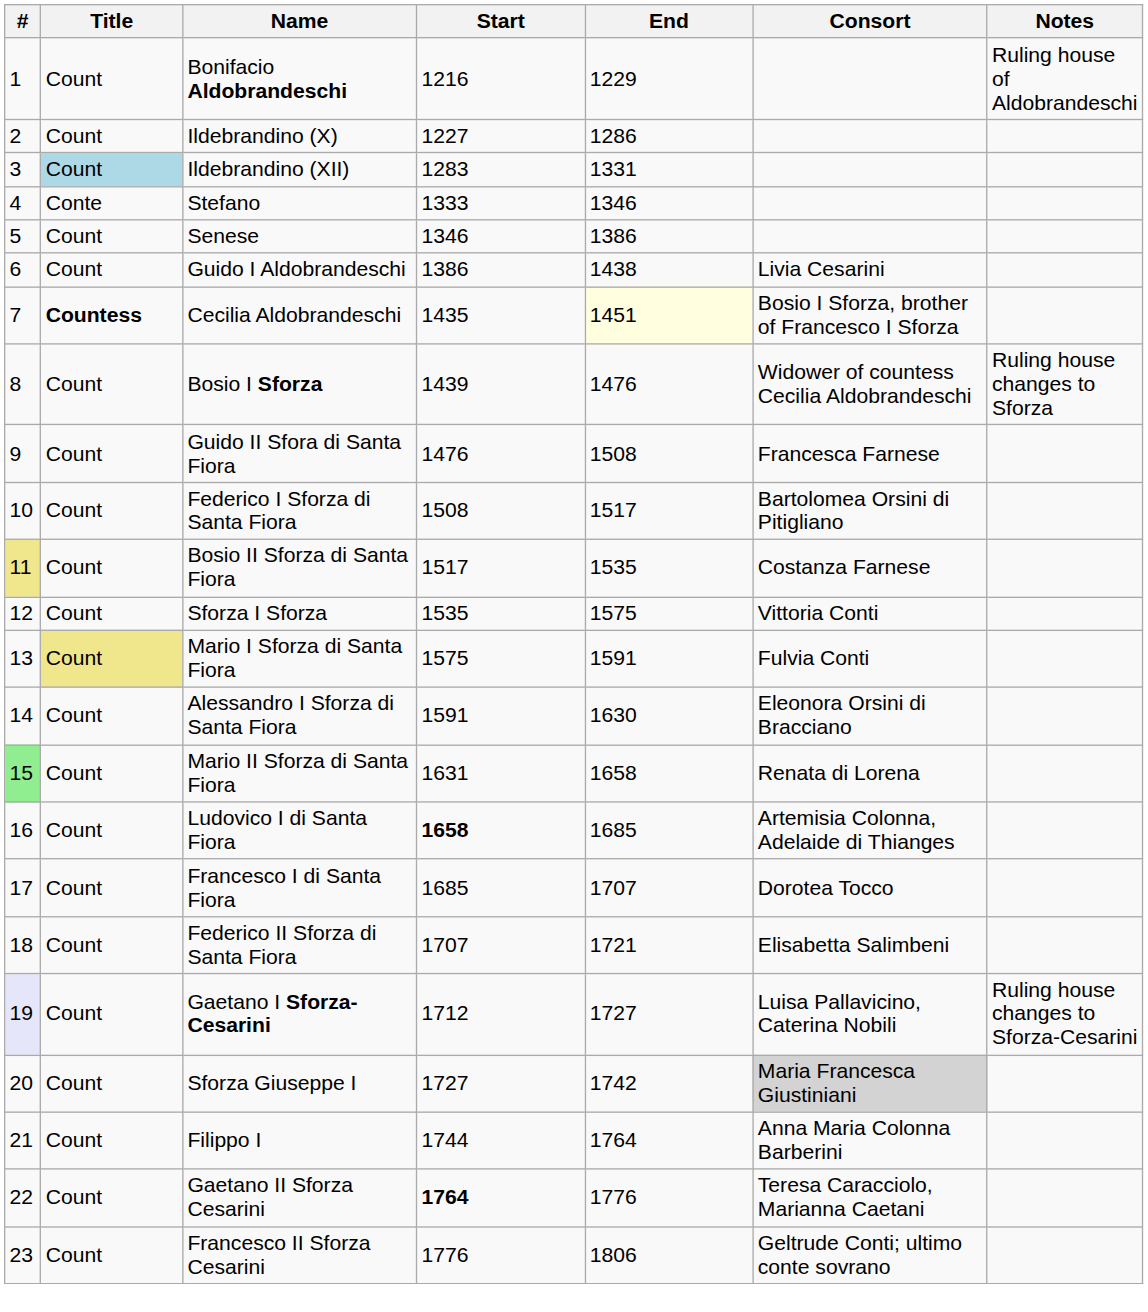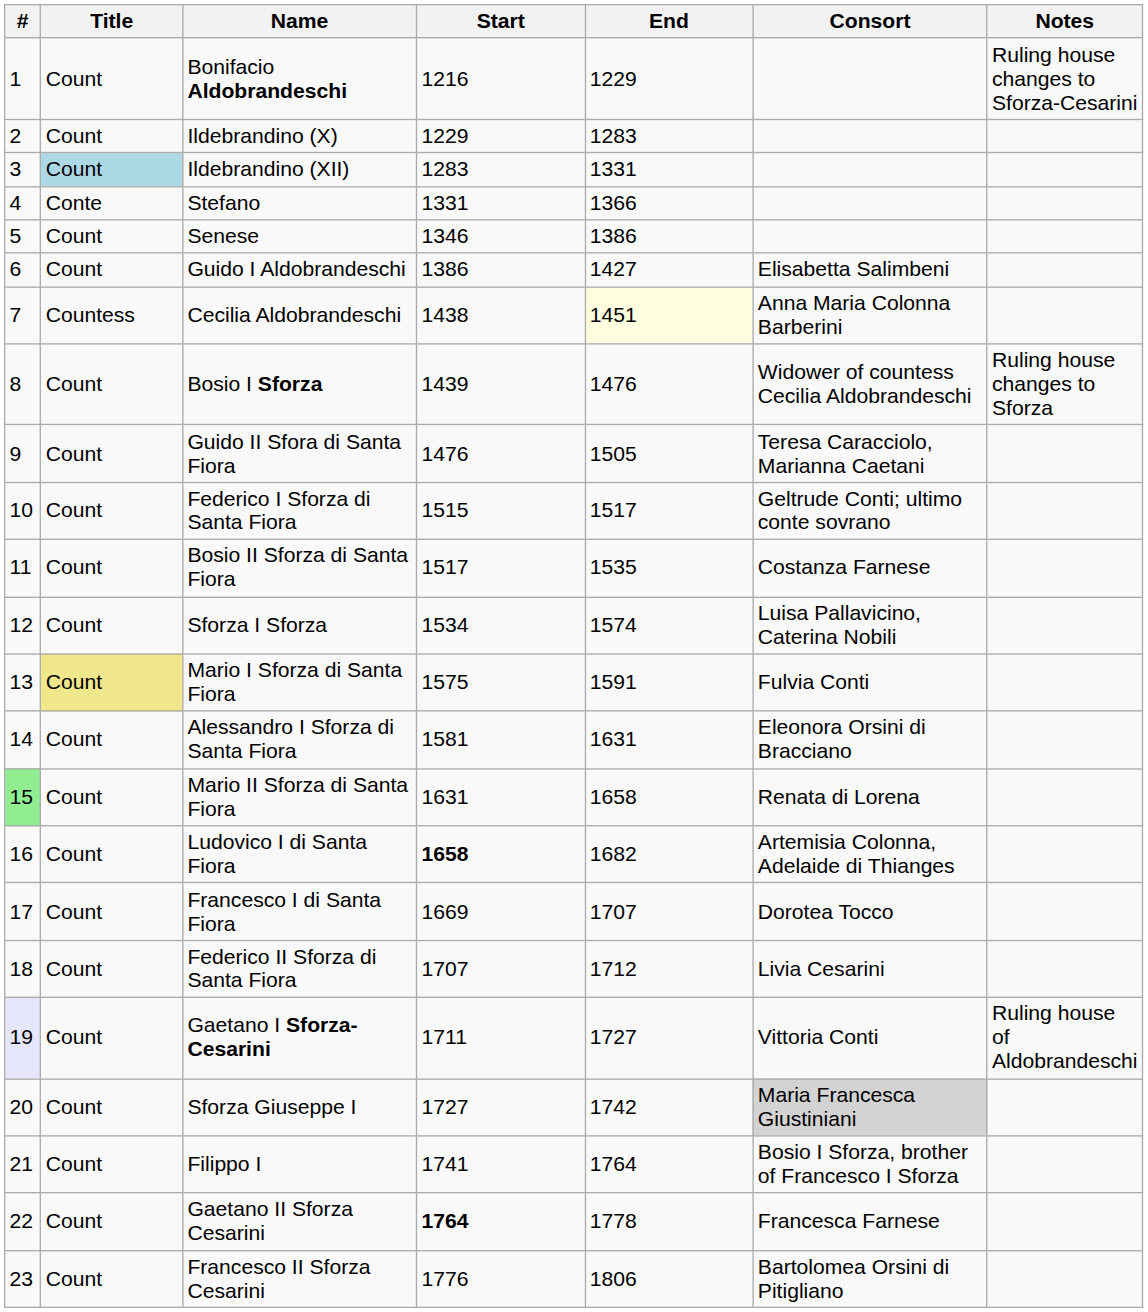Bonifacio Aldobrandeschi | Notes: Ruling house of Aldobrandeschi -> Ruling house changes to Sforza-Cesarini
Ildebrandino (X) | Start: 1227 -> 1229
Ildebrandino (X) | End: 1286 -> 1283
Stefano | Start: 1333 -> 1331
Stefano | End: 1346 -> 1366
Guido I Aldobrandeschi | End: 1438 -> 1427
Guido I Aldobrandeschi | Consort: Livia Cesarini -> Elisabetta Salimbeni
Cecilia Aldobrandeschi | Title: bold -> normal
Cecilia Aldobrandeschi | Start: 1435 -> 1438
Cecilia Aldobrandeschi | Consort: Bosio I Sforza, brother of Francesco I Sforza -> Anna Maria Colonna Barberini
Guido II Sfora di Santa Fiora | End: 1508 -> 1505
Guido II Sfora di Santa Fiora | Consort: Francesca Farnese -> Teresa Caracciolo, Marianna Caetani
Federico I Sforza di Santa Fiora | Start: 1508 -> 1515
Federico I Sforza di Santa Fiora | Consort: Bartolomea Orsini di Pitigliano -> Geltrude Conti; ultimo conte sovrano
Bosio II Sforza di Santa Fiora | #: khaki background -> no background
Sforza I Sforza | Start: 1535 -> 1534
Sforza I Sforza | End: 1575 -> 1574
Sforza I Sforza | Consort: Vittoria Conti -> Luisa Pallavicino, Caterina Nobili
Alessandro I Sforza di Santa Fiora | Start: 1591 -> 1581
Alessandro I Sforza di Santa Fiora | End: 1630 -> 1631
Ludovico I di Santa Fiora | End: 1685 -> 1682
Francesco I di Santa Fiora | Start: 1685 -> 1669
Federico II Sforza di Santa Fiora | End: 1721 -> 1712
Federico II Sforza di Santa Fiora | Consort: Elisabetta Salimbeni -> Livia Cesarini
Gaetano I Sforza-Cesarini | Start: 1712 -> 1711
Gaetano I Sforza-Cesarini | Consort: Luisa Pallavicino, Caterina Nobili -> Vittoria Conti
Gaetano I Sforza-Cesarini | Notes: Ruling house changes to Sforza-Cesarini -> Ruling house of Aldobrandeschi
Filippo I | Start: 1744 -> 1741
Filippo I | Consort: Anna Maria Colonna Barberini -> Bosio I Sforza, brother of Francesco I Sforza
Gaetano II Sforza Cesarini | End: 1776 -> 1778
Gaetano II Sforza Cesarini | Consort: Teresa Caracciolo, Marianna Caetani -> Francesca Farnese
Francesco II Sforza Cesarini | Consort: Geltrude Conti; ultimo conte sovrano -> Bartolomea Orsini di Pitigliano
